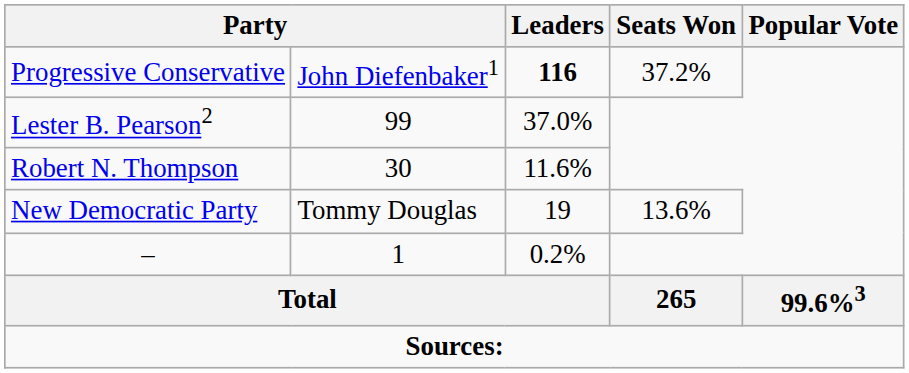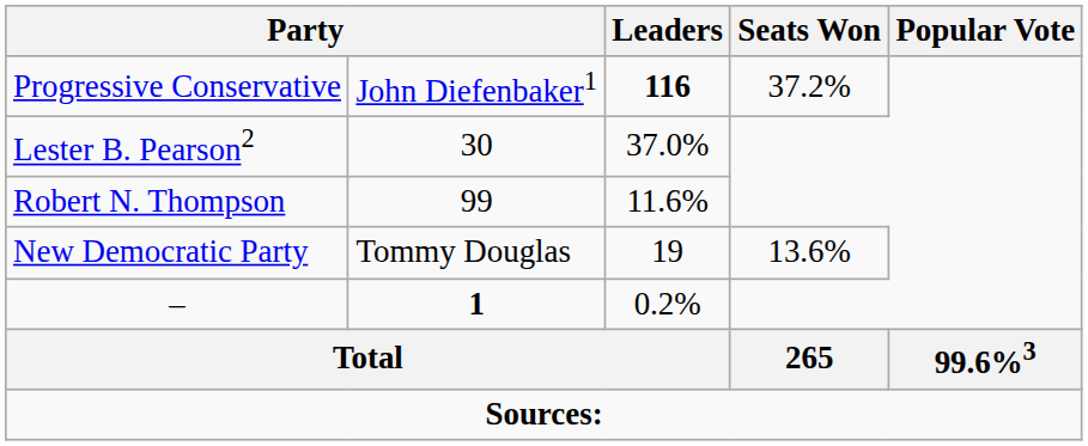Lester B. Pearson2 | column 2: 99 -> 30
Robert N. Thompson | column 2: 30 -> 99
– | column 2: normal -> bold
